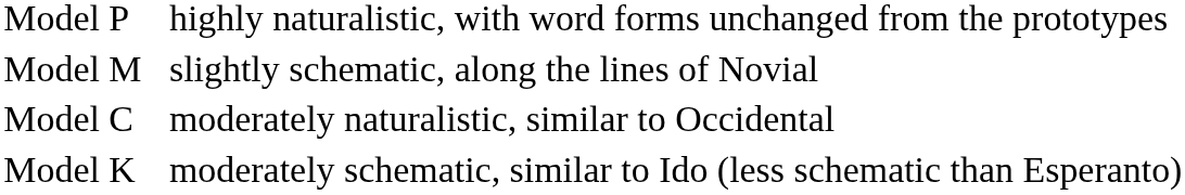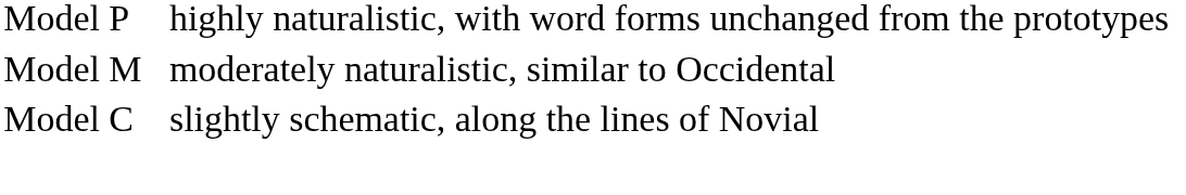Model M | column 4: slightly schematic, along the lines of Novial -> moderately naturalistic, similar to Occidental
Model C | column 4: moderately naturalistic, similar to Occidental -> slightly schematic, along the lines of Novial
- row: Model K | moderately schematic, similar to Ido (less schematic than Esperanto)
